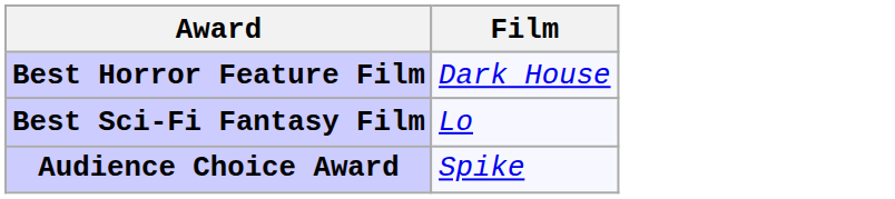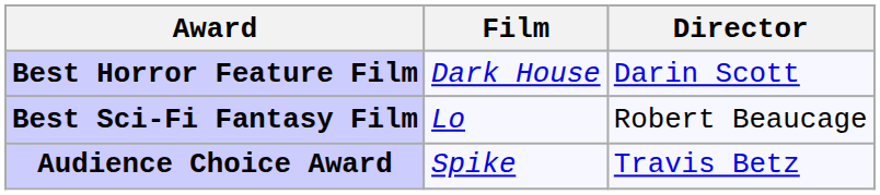+ column: Director | Darin Scott | Robert Beaucage | Travis Betz
